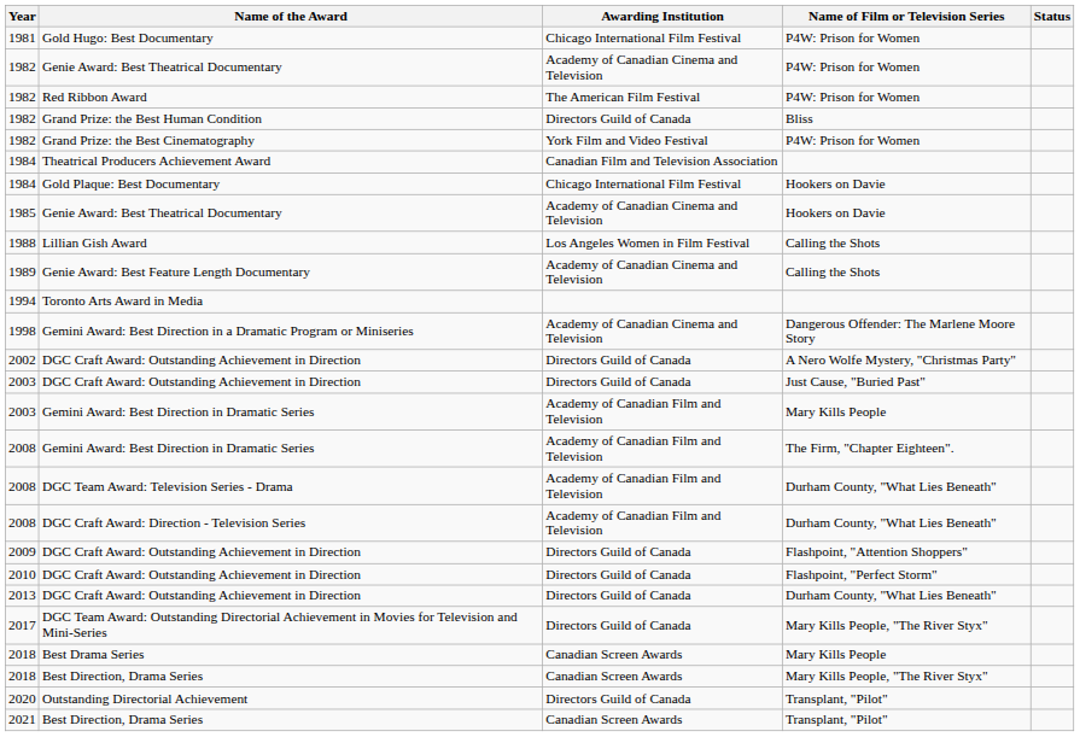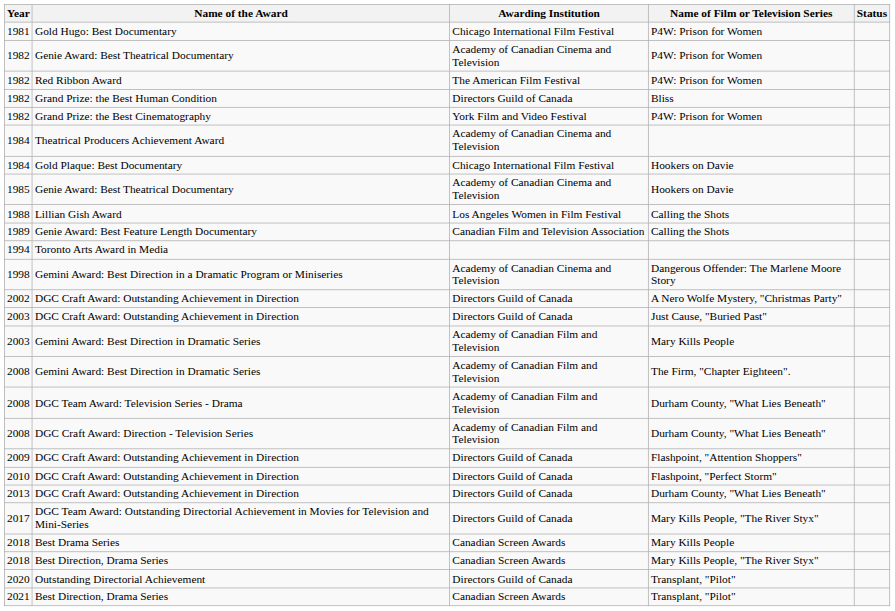Theatrical Producers Achievement Award | Awarding Institution: Canadian Film and Television Association -> Academy of Canadian Cinema and Television
Genie Award: Best Feature Length Documentary | Awarding Institution: Academy of Canadian Cinema and Television -> Canadian Film and Television Association
